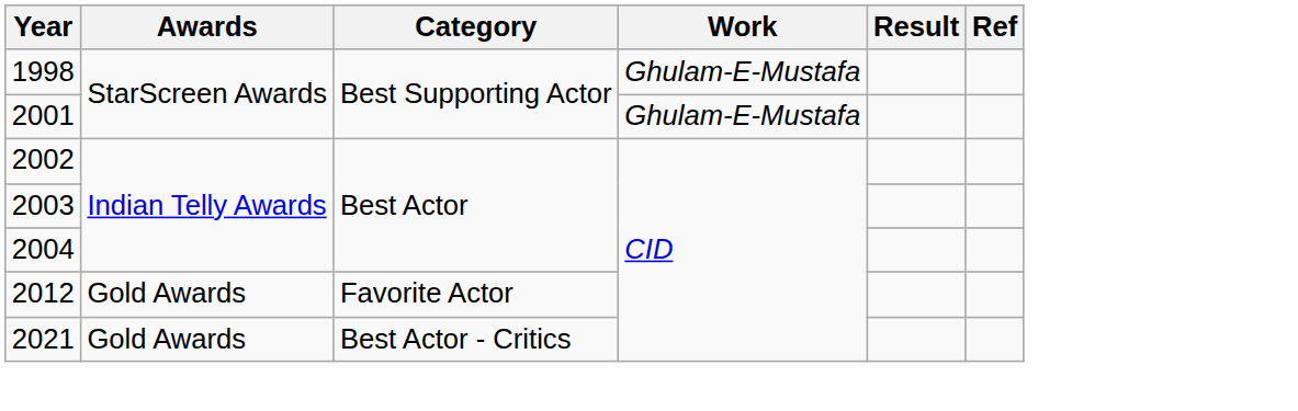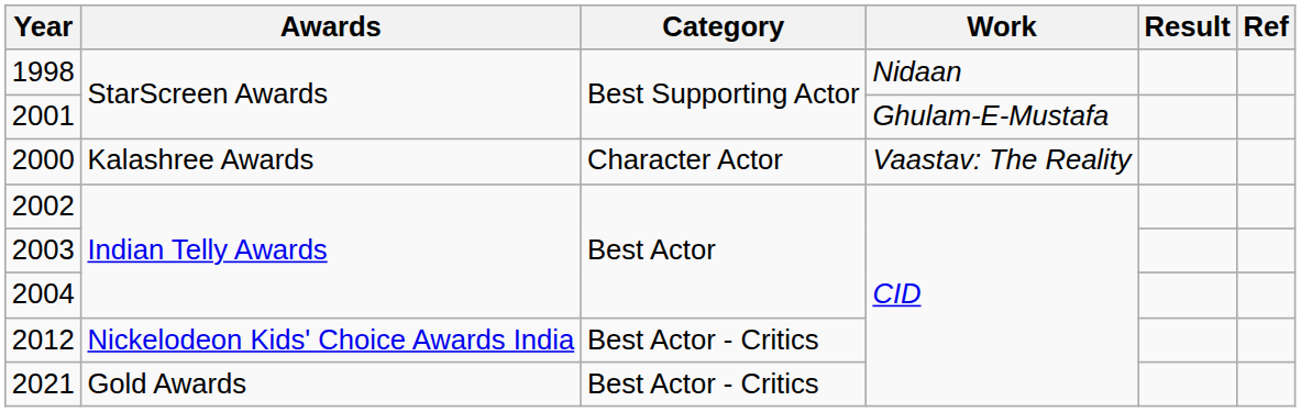1998 | Work: Ghulam-E-Mustafa -> Nidaan
+ row: 2000 | Kalashree Awards | Character Actor | Vaastav: The Reality
2012 | Awards: Gold Awards -> Nickelodeon Kids' Choice Awards India
2012 | Category: Favorite Actor -> Best Actor - Critics
